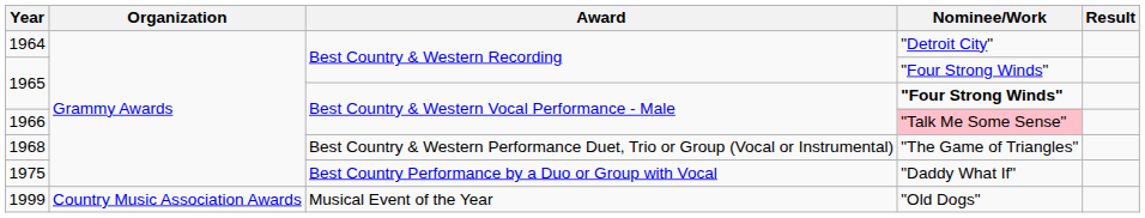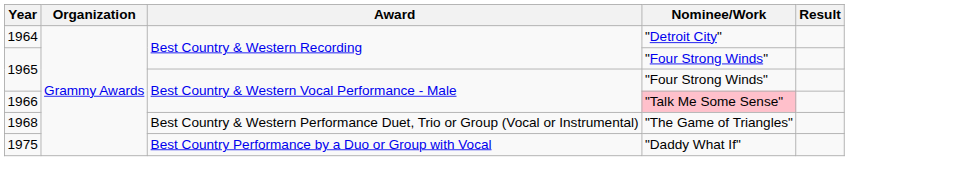1965 / Best Country & Western Vocal Performance - Male | Nominee/Work: bold -> normal
- row: 1999 | Country Music Association Awards | Musical Event of the Year | "Old Dogs"
